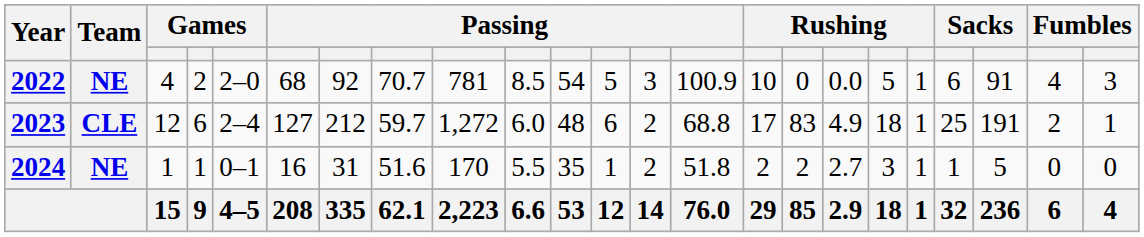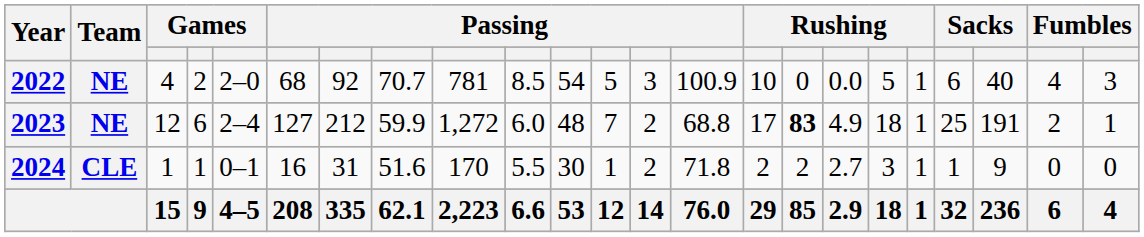2022 | column 21: 91 -> 40
2023 | Team: CLE -> NE
2023 | column 8: 59.7 -> 59.9
2023 | column 12: 6 -> 7
2023 | column 16: normal -> bold
2024 | Team: NE -> CLE
2024 | column 11: 35 -> 30
2024 | column 14: 51.8 -> 71.8
2024 | column 21: 5 -> 9
